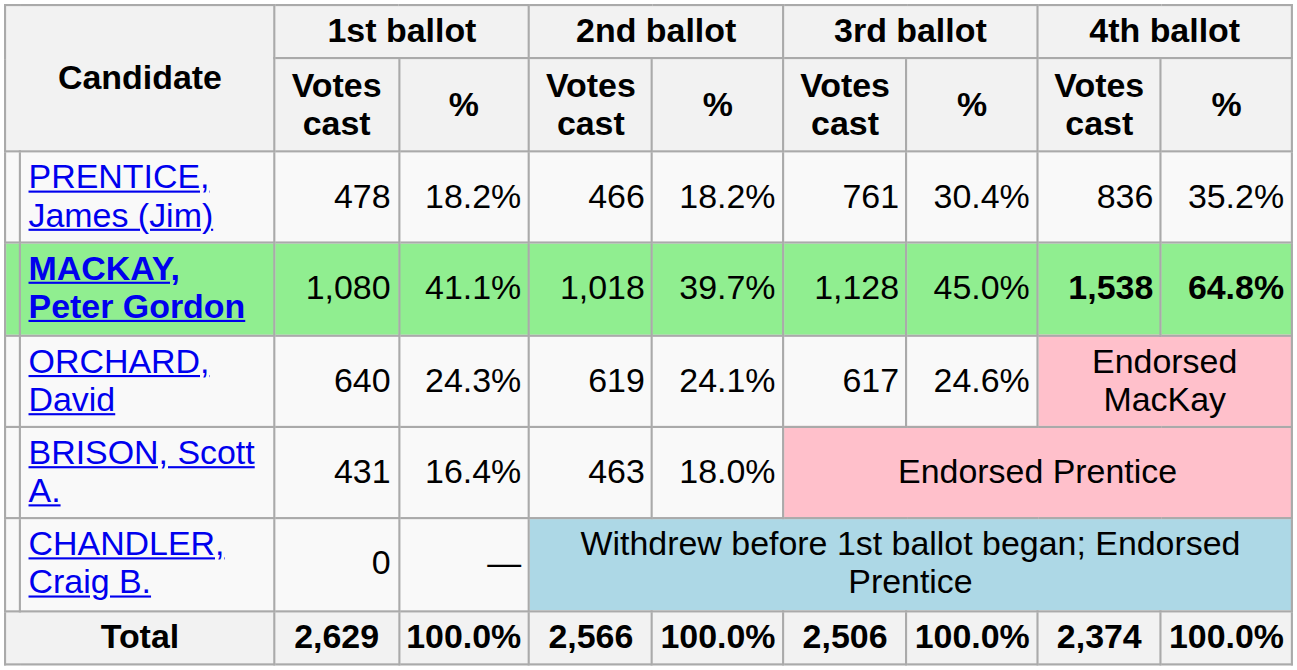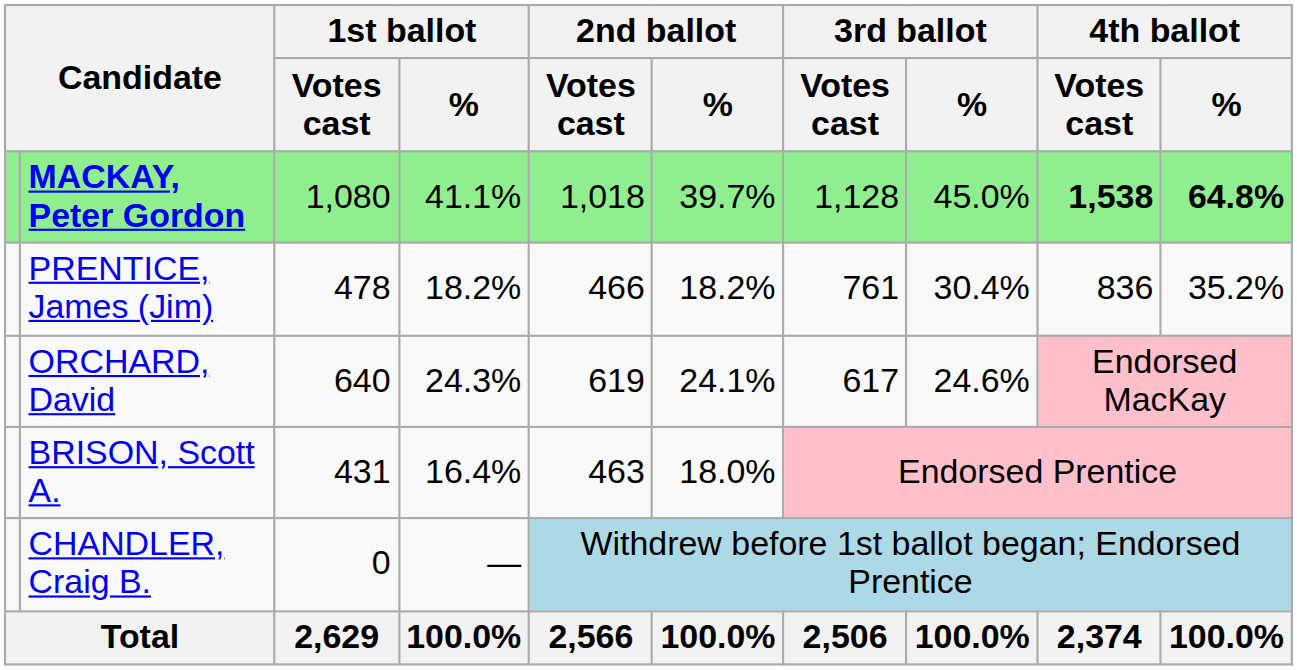rows swapped: MACKAY, Peter Gordon <-> PRENTICE, James (Jim)
